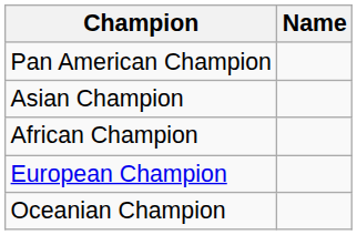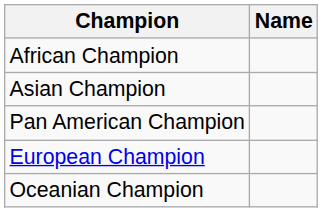rows swapped: African Champion <-> Pan American Champion
